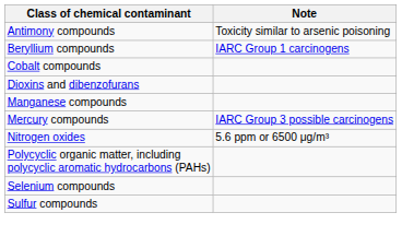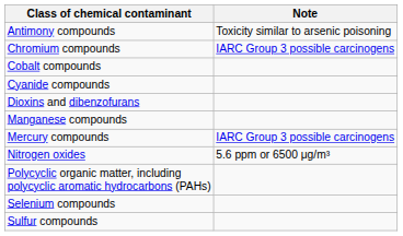- row: Beryllium compounds | IARC Group 1 carcinogens
+ row: Chromium compounds | IARC Group 3 possible carcinogens
+ row: Cyanide compounds
